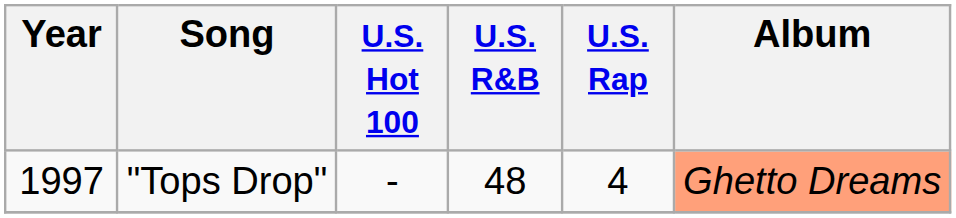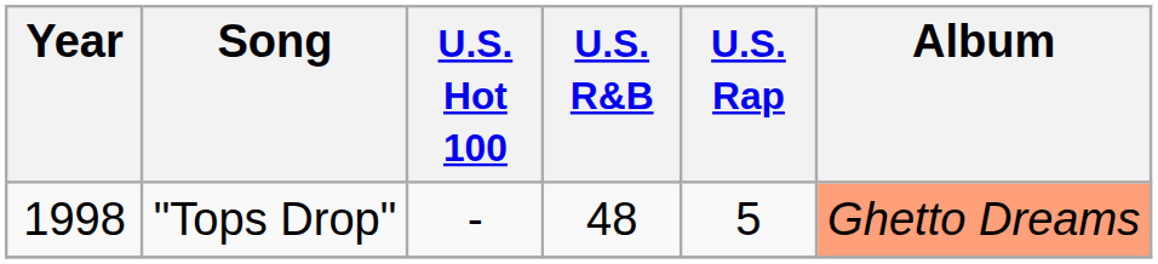"Tops Drop" | Year: 1997 -> 1998
"Tops Drop" | U.S. Rap: 4 -> 5
